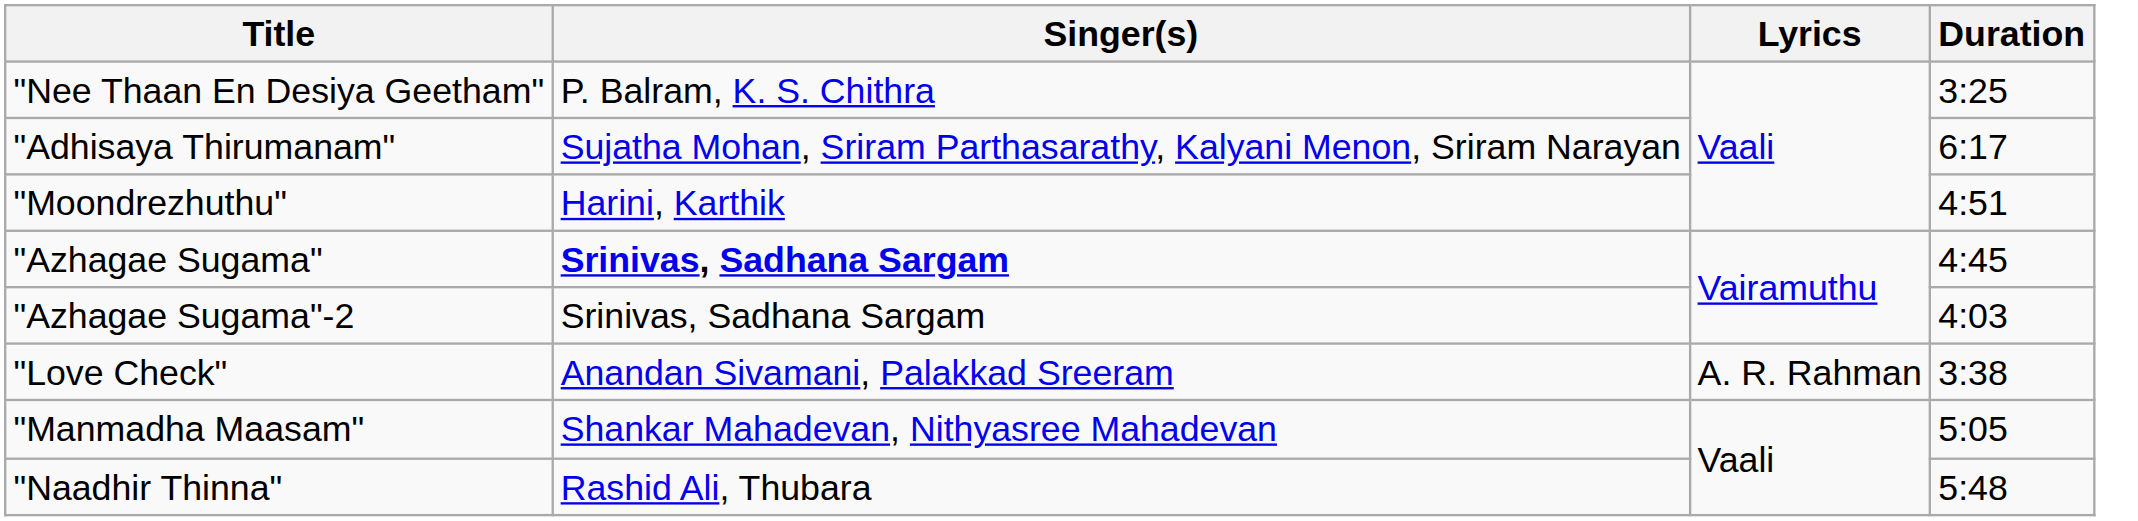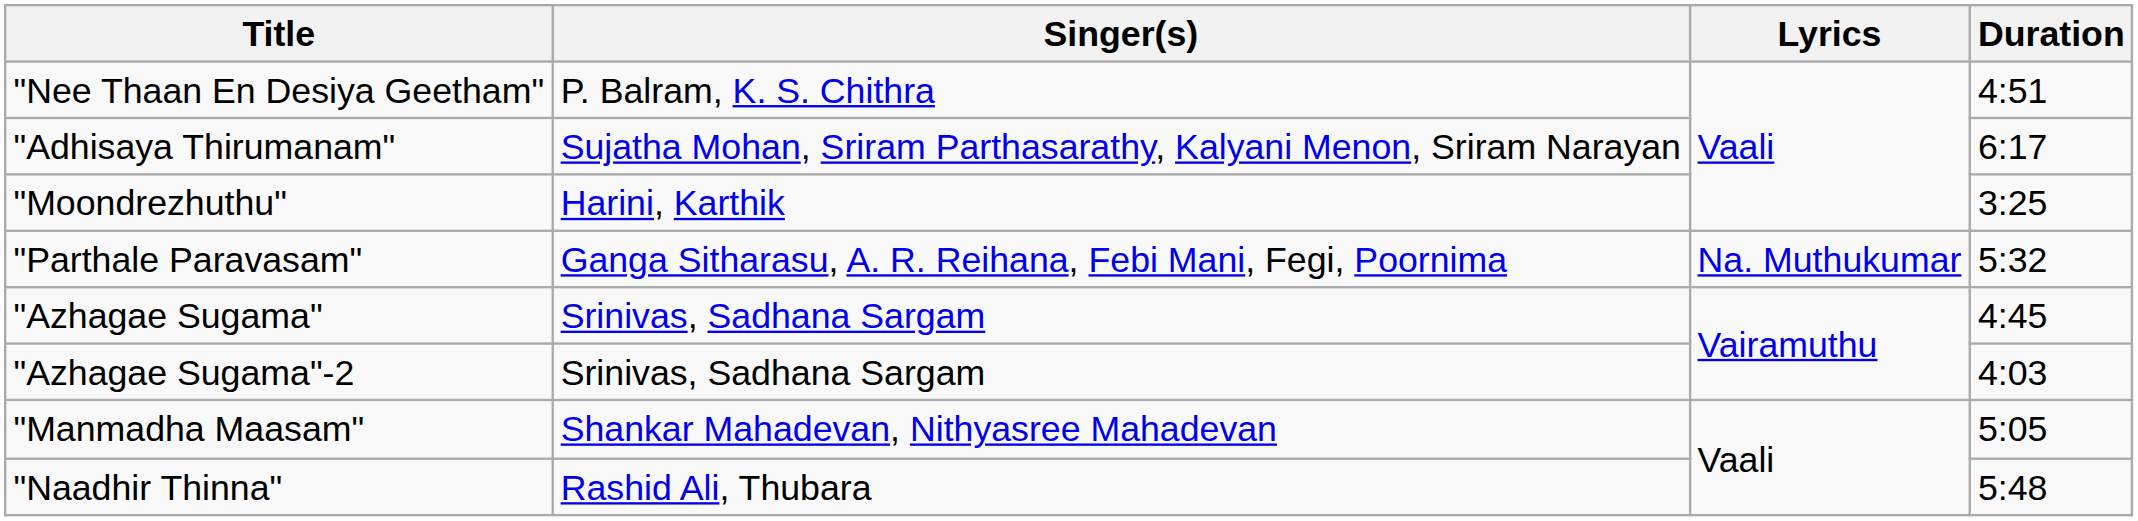"Nee Thaan En Desiya Geetham" | Duration: 3:25 -> 4:51
"Moondrezhuthu" | Duration: 4:51 -> 3:25
+ row: "Parthale Paravasam" | Ganga Sitharasu, A. R. Reihana, Febi Mani, Fegi, Poornima | Na. Muthukumar | 5:32
"Azhagae Sugama" | Singer(s): bold -> normal
- row: "Love Check" | Anandan Sivamani, Palakkad Sreeram | A. R. Rahman | 3:38
